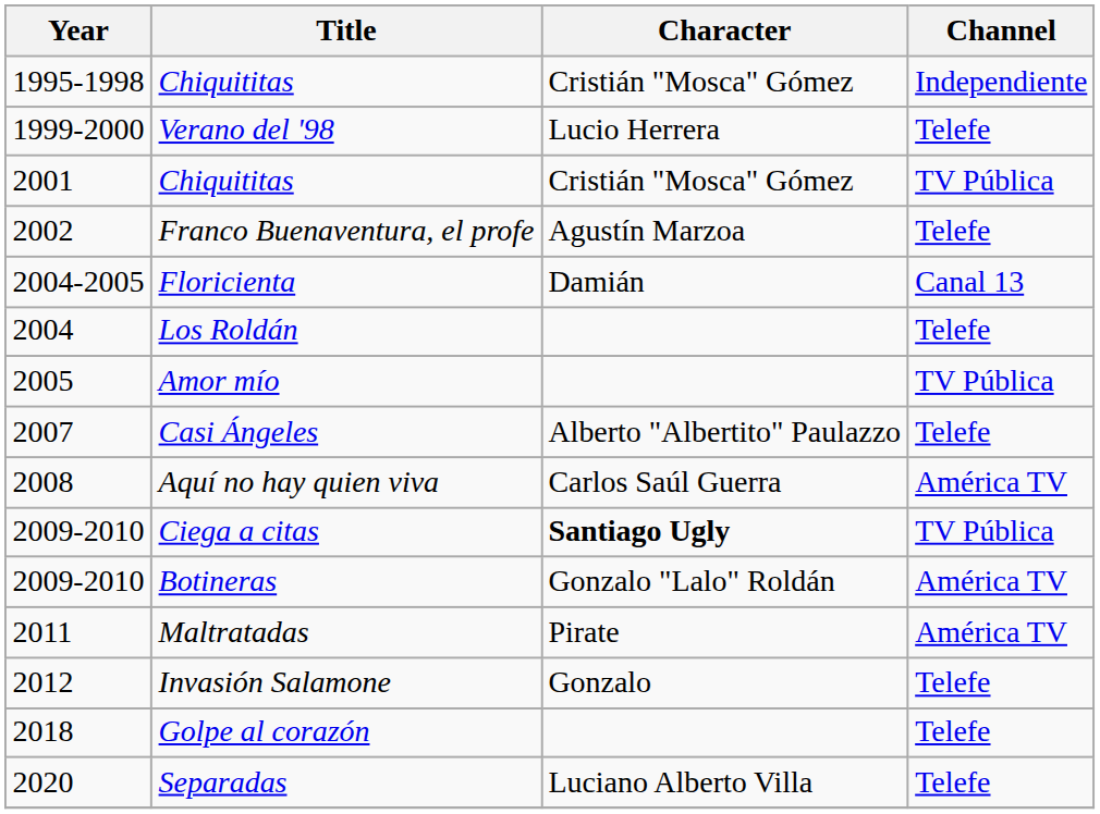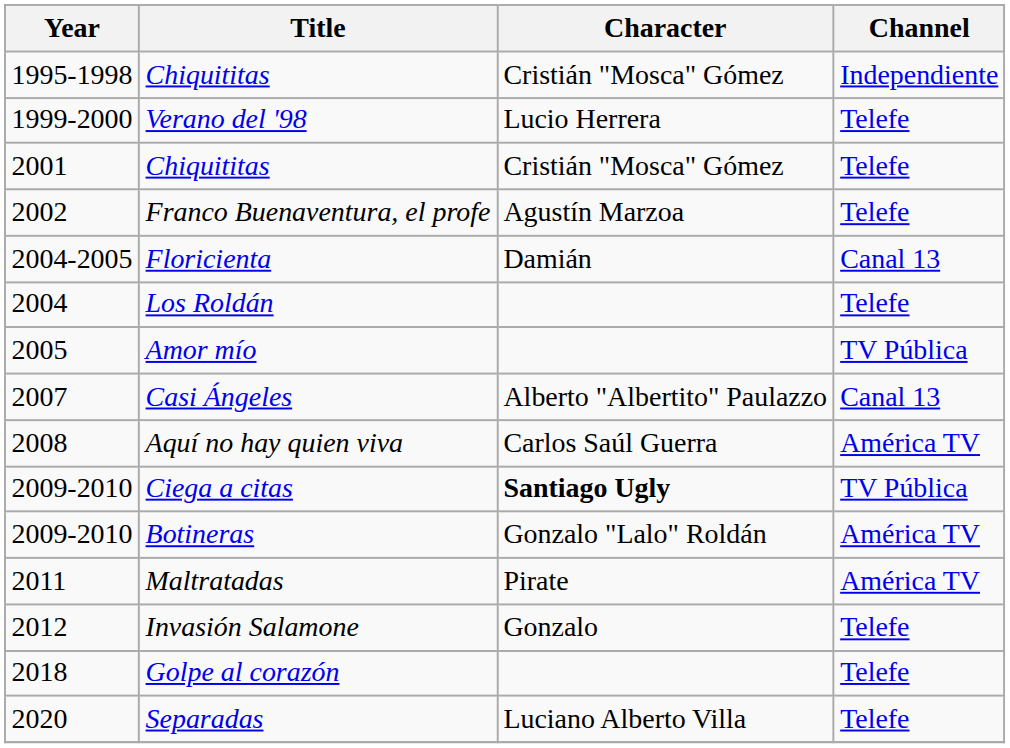2001 / Chiquititas | Channel: TV Pública -> Telefe
Casi Ángeles | Channel: Telefe -> Canal 13
